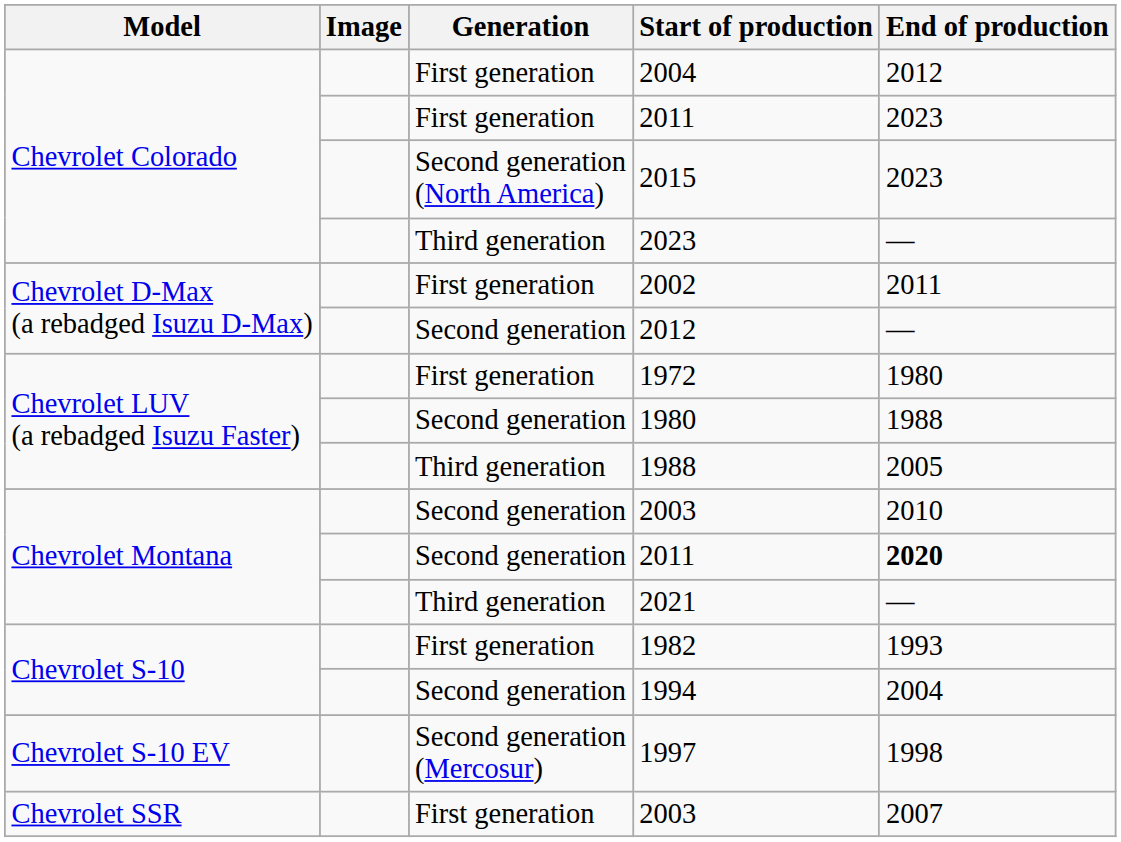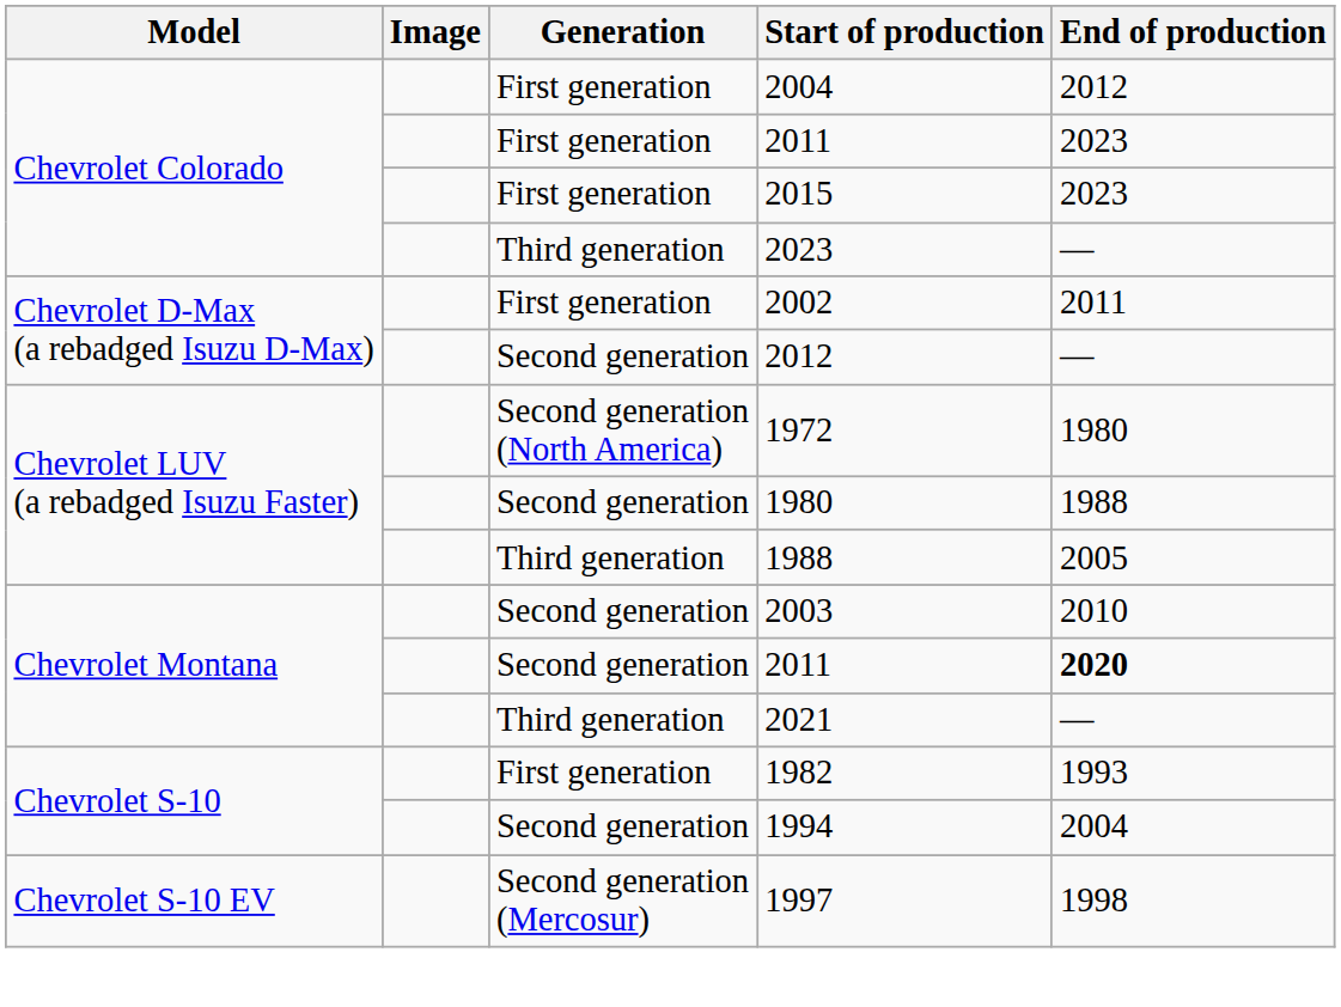2015 | Generation: Second generation (North America) -> First generation
1972 | Generation: First generation -> Second generation (North America)
- row: Chevrolet SSR | First generation | 2003 | 2007
